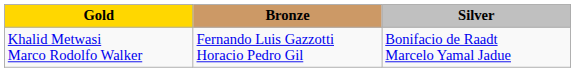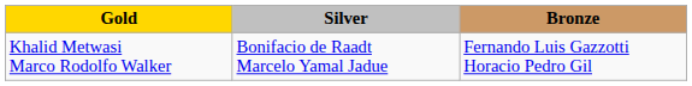columns swapped: Silver <-> Bronze
